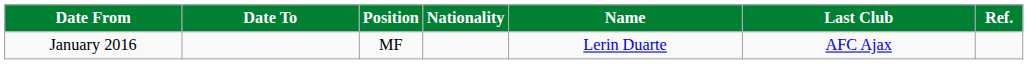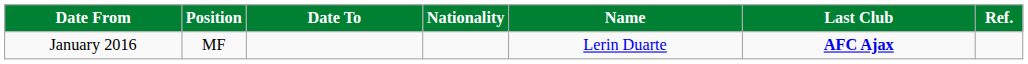columns swapped: Date To <-> Position
January 2016 | Last Club: normal -> bold
